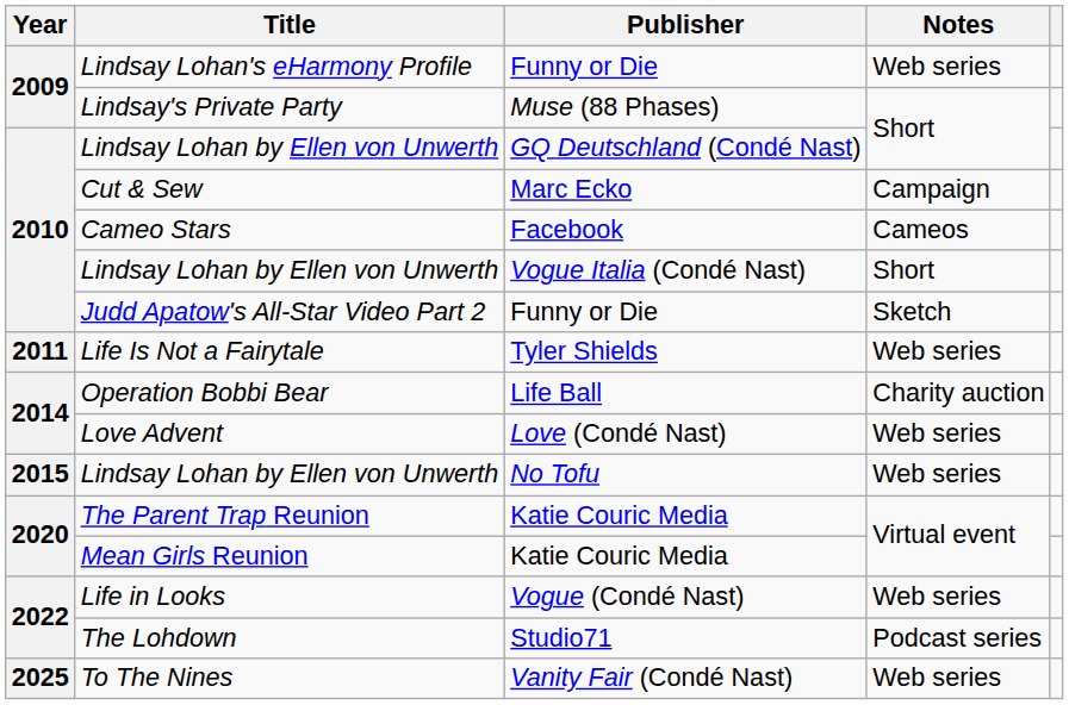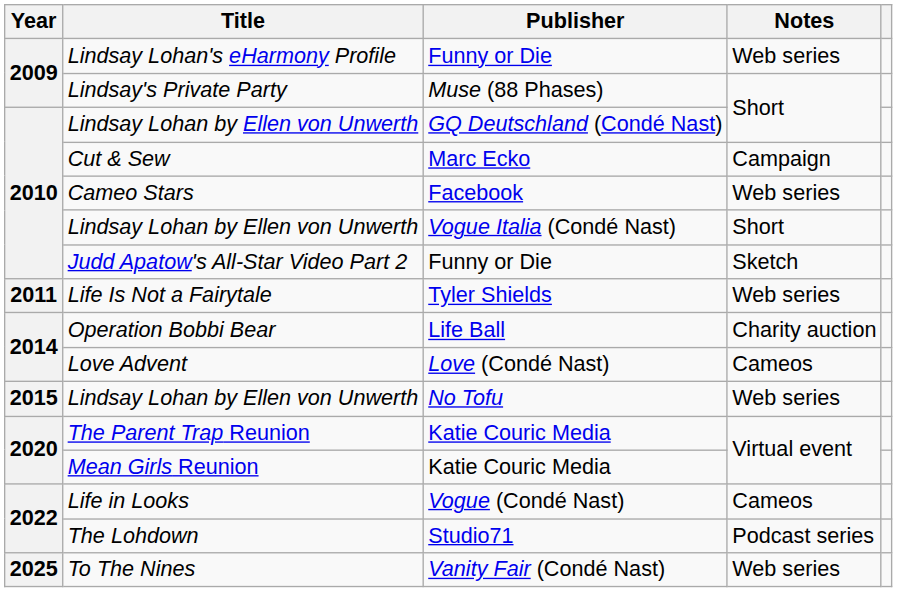Cameo Stars | Notes: Cameos -> Web series
Love Advent | Notes: Web series -> Cameos
Life in Looks | Notes: Web series -> Cameos
